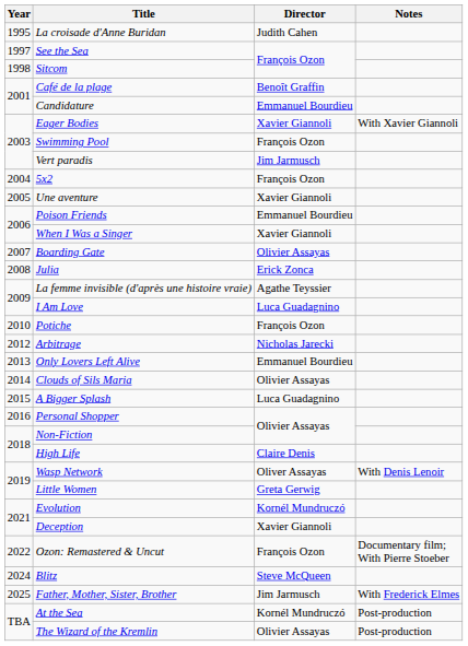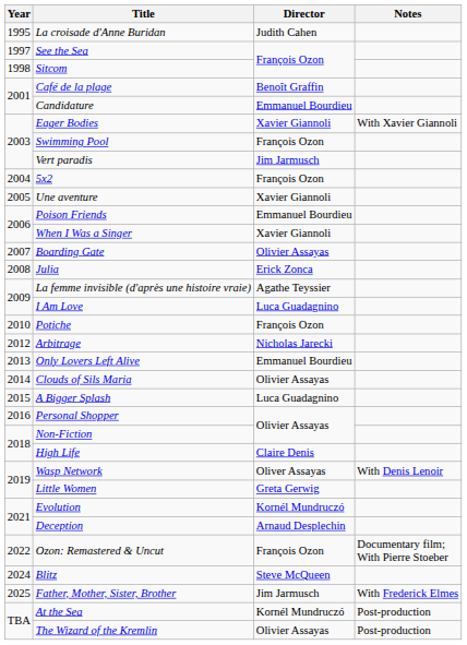Deception | Director: Xavier Giannoli -> Arnaud Desplechin
